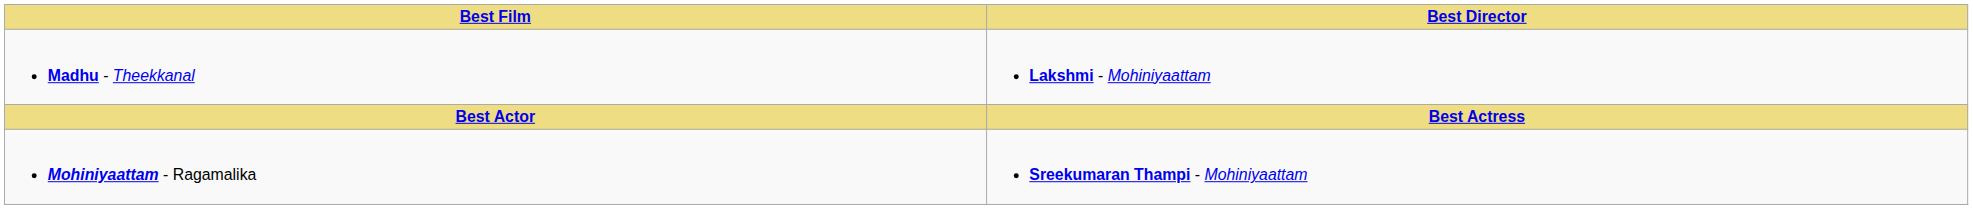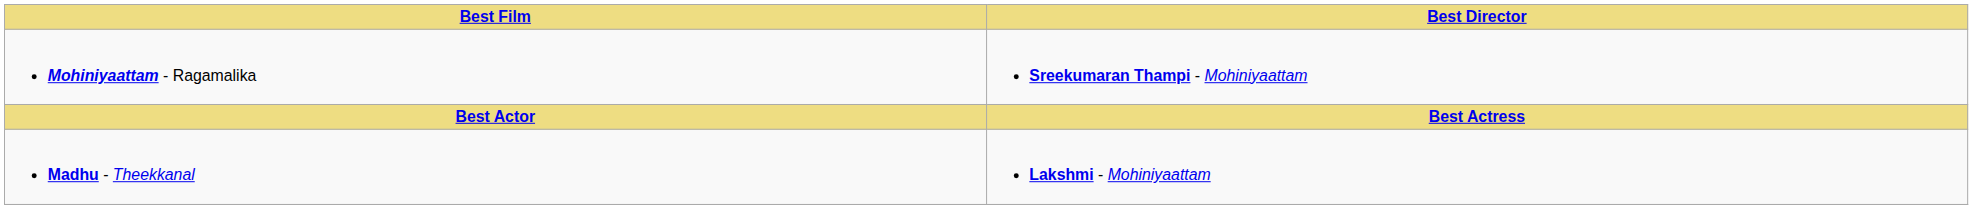rows swapped: Mohiniyaattam - Ragamalika <-> Madhu - Theekkanal
